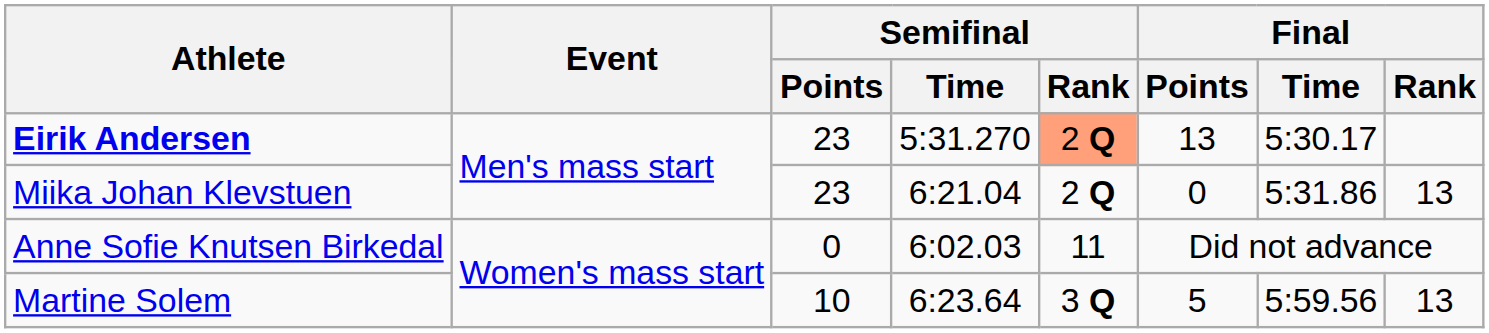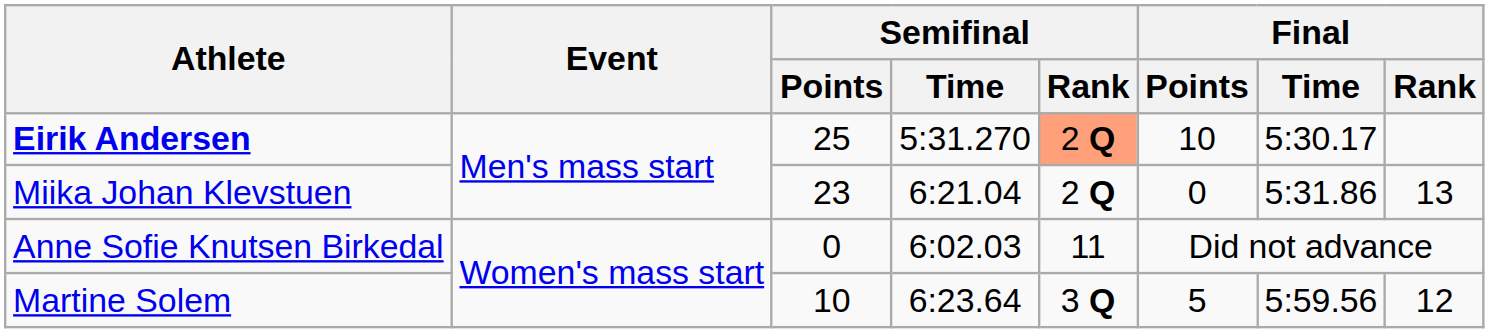Eirik Andersen | Semifinal / Points: 23 -> 25
Eirik Andersen | Final / Points: 13 -> 10
Martine Solem | Final / Rank: 13 -> 12
